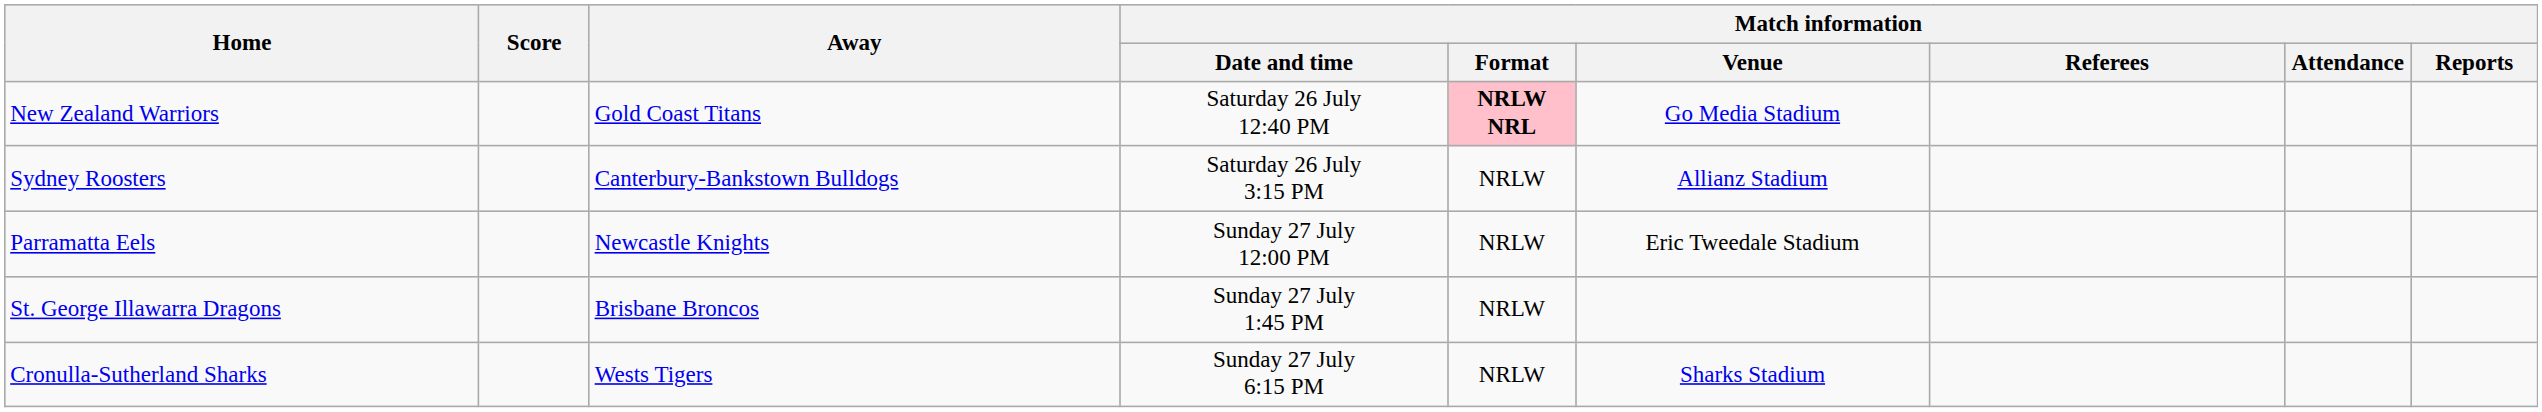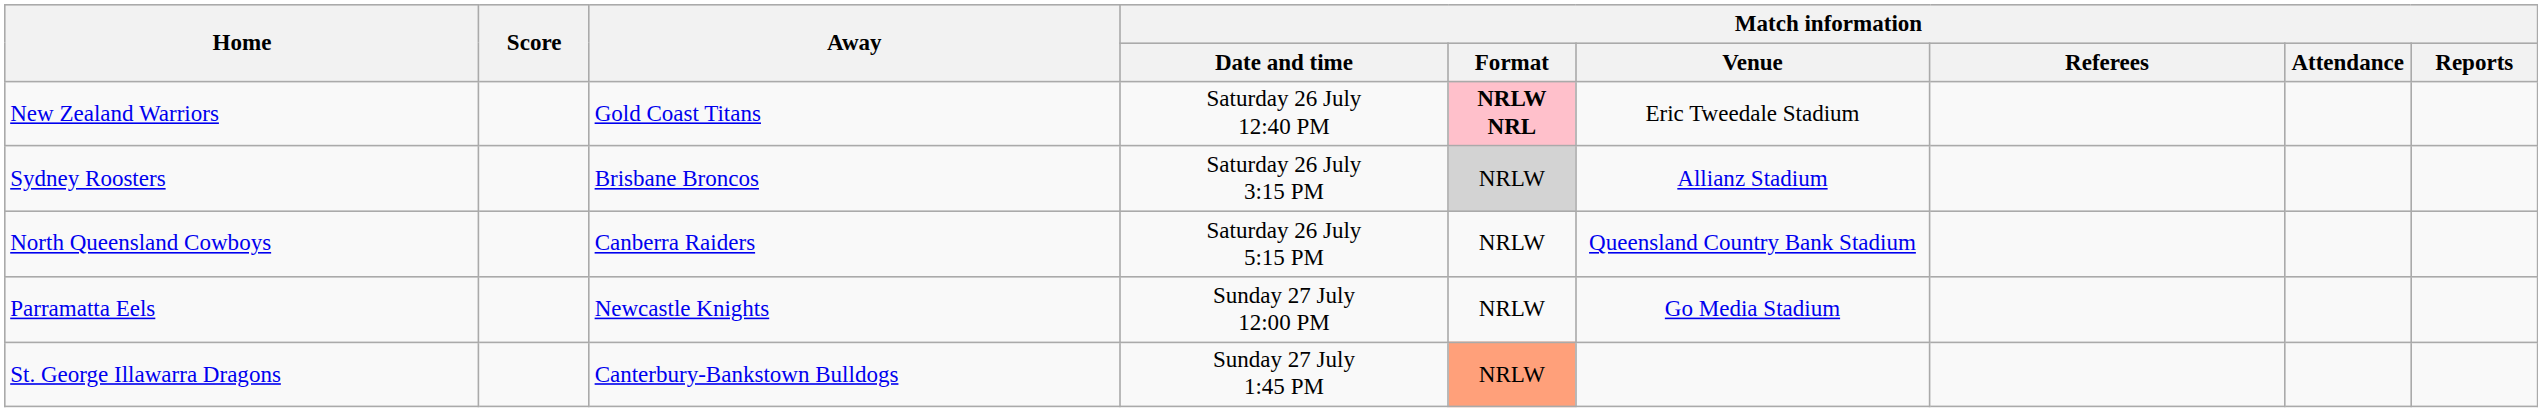New Zealand Warriors | Match information / Venue: Go Media Stadium -> Eric Tweedale Stadium
Sydney Roosters | Away: Canterbury-Bankstown Bulldogs -> Brisbane Broncos
Sydney Roosters | Match information / Format: no background -> lightgrey background
+ row: North Queensland Cowboys | Canberra Raiders | Saturday 26 July 5:15 PM | NRLW | Queensland Country Bank Stadium
Parramatta Eels | Match information / Venue: Eric Tweedale Stadium -> Go Media Stadium
St. George Illawarra Dragons | Away: Brisbane Broncos -> Canterbury-Bankstown Bulldogs
St. George Illawarra Dragons | Match information / Format: no background -> lightsalmon background
- row: Cronulla-Sutherland Sharks | Wests Tigers | Sunday 27 July 6:15 PM | NRLW | Sharks Stadium
